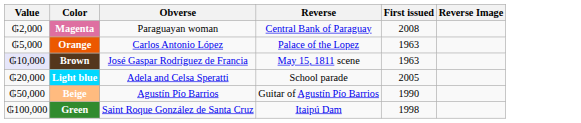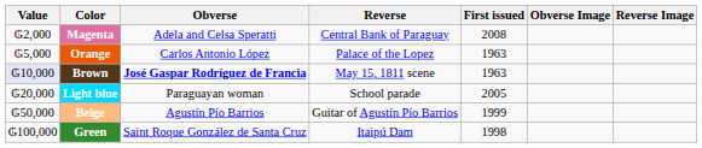+ column: Obverse Image
Magenta | Obverse: Paraguayan woman -> Adela and Celsa Speratti
Brown | Obverse: normal -> bold
Light blue | Obverse: Adela and Celsa Speratti -> Paraguayan woman
Beige | First issued: 1990 -> 1999
